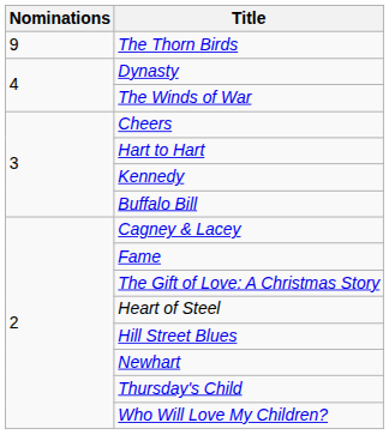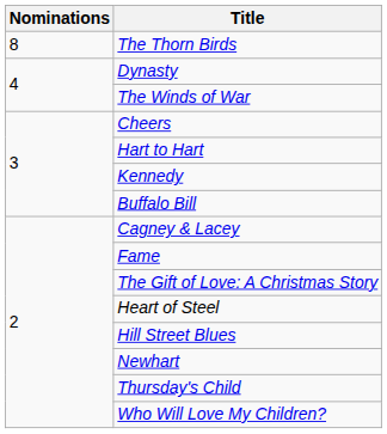The Thorn Birds | Nominations: 9 -> 8
